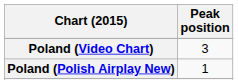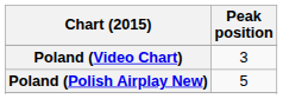Poland (Polish Airplay New) | Peak position: 1 -> 5
